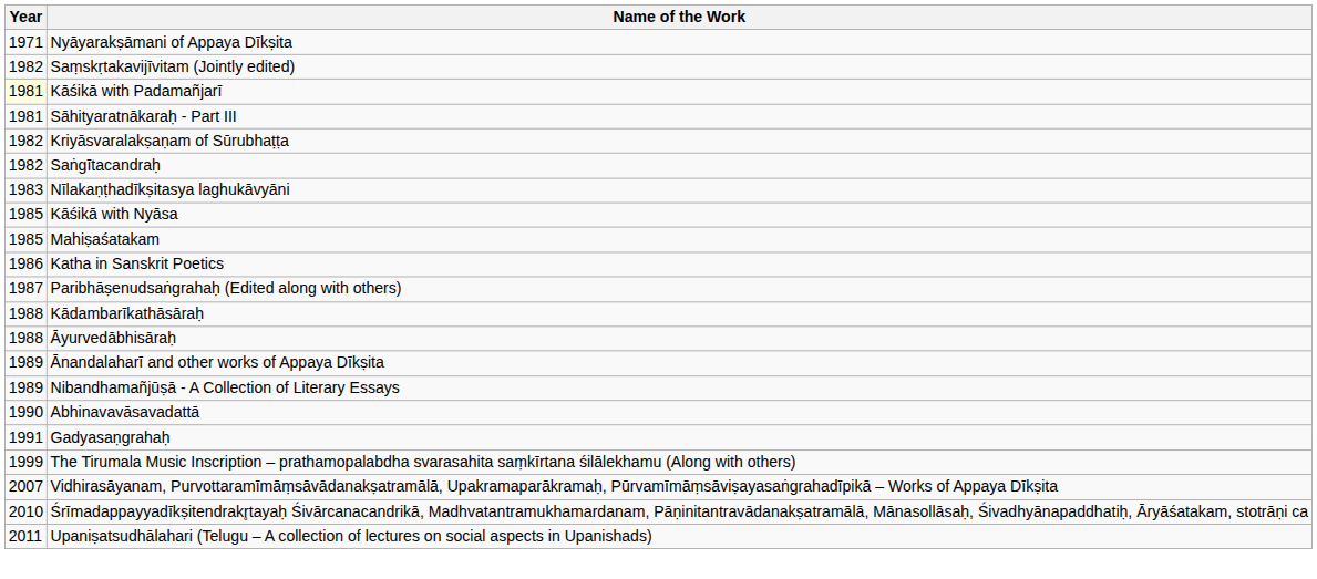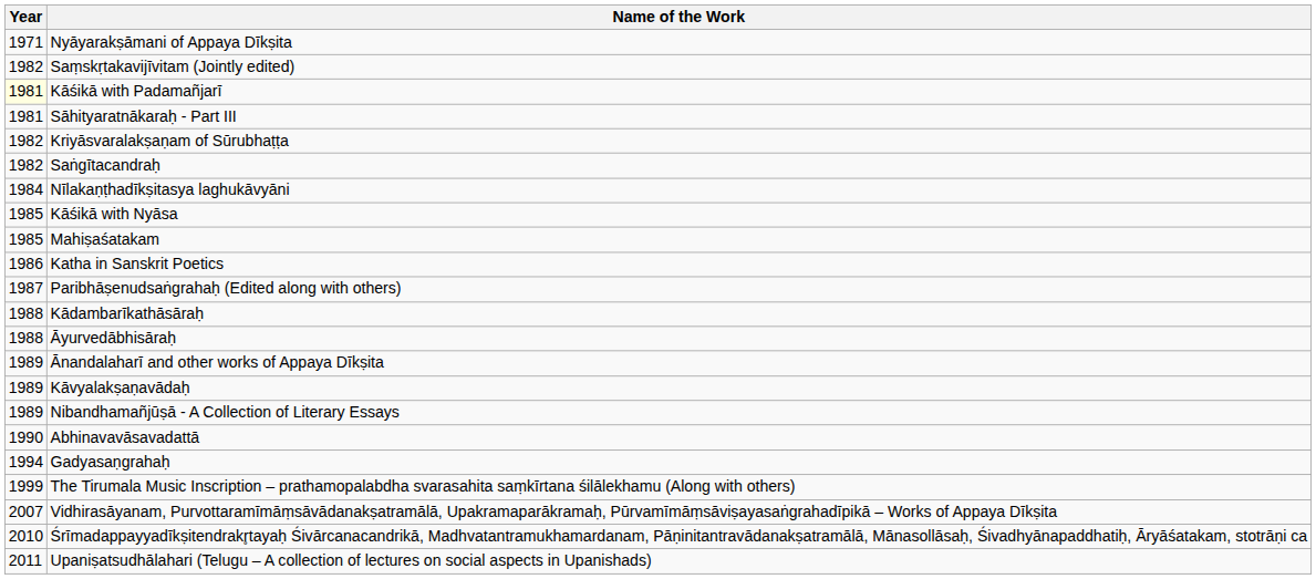Nīlakaṇṭhadīkṣitasya laghukāvyāni | Year: 1983 -> 1984
+ row: 1989 | Kāvyalakṣaṇavādaḥ
Gadyasaṇgrahaḥ | Year: 1991 -> 1994
